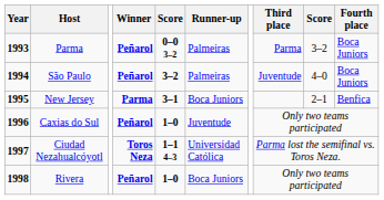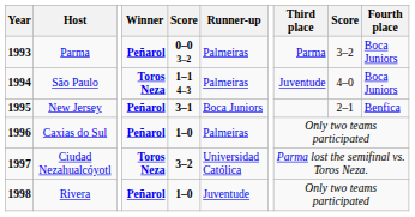São Paulo | Winner: Peñarol -> Toros Neza
São Paulo | column 5: 3–2 -> 1–1 4–3
New Jersey | Winner: Parma -> Peñarol
Caxias do Sul | Runner-up: Juventude -> Palmeiras
Ciudad Nezahualcóyotl | column 5: 1–1 4–3 -> 3–2
Rivera | Runner-up: Boca Juniors -> Juventude
